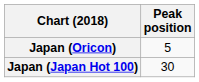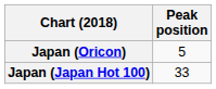Japan (Japan Hot 100) | Peak position: 30 -> 33
